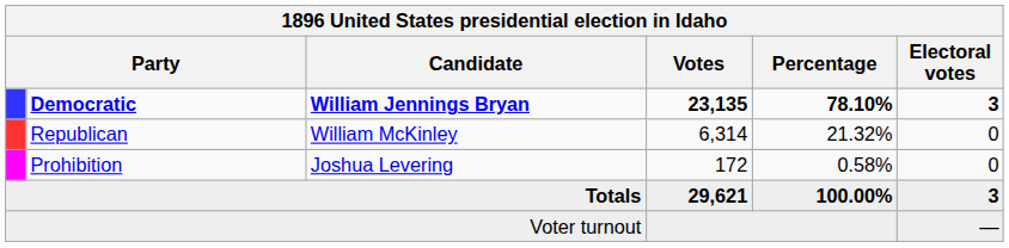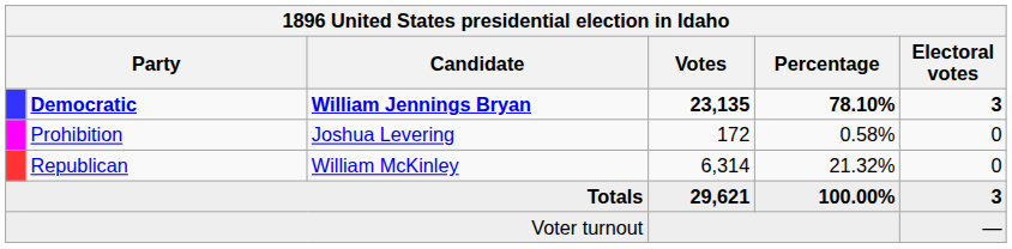rows swapped: Republican <-> Prohibition
